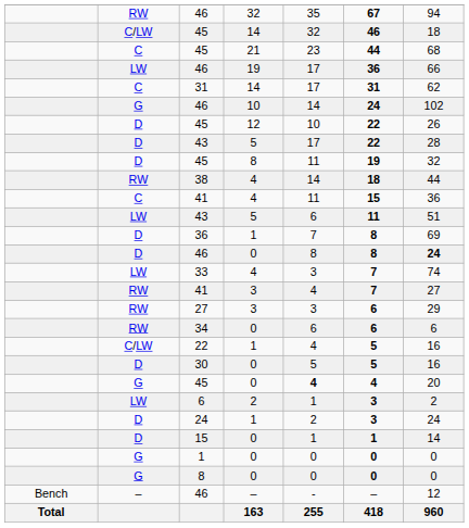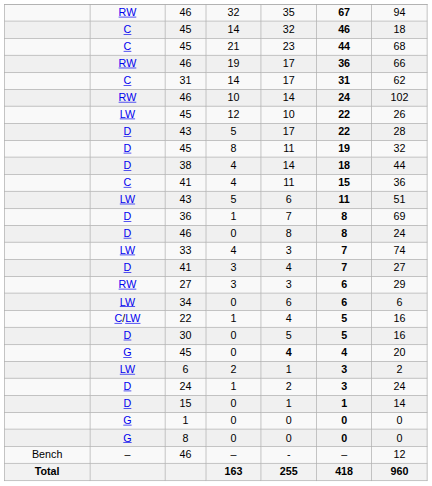45 / 14 | column 2: C/LW -> C
46 / 19 | column 2: LW -> RW
46 / 10 | column 2: G -> RW
45 / 12 | column 2: D -> LW
38 | column 2: RW -> D
46 / 0 | column 7: bold -> normal
41 / 3 | column 2: RW -> D
34 | column 2: RW -> LW
